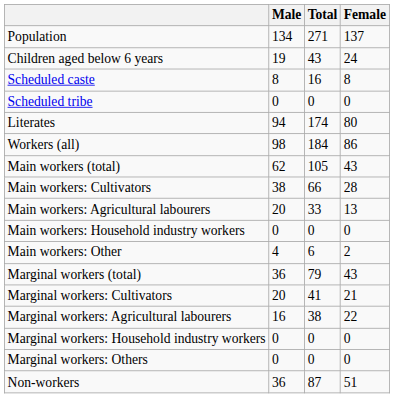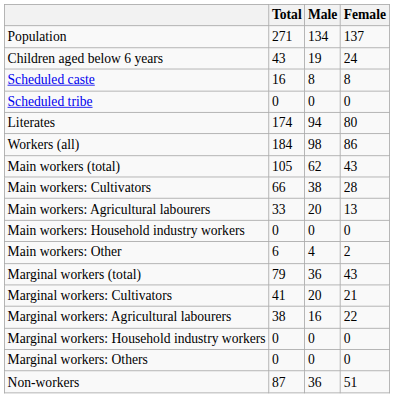columns swapped: Total <-> Male
